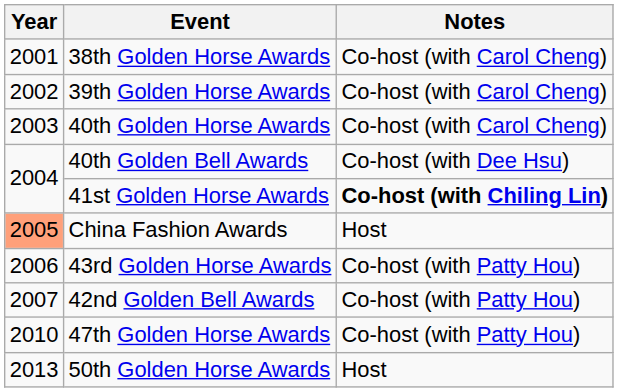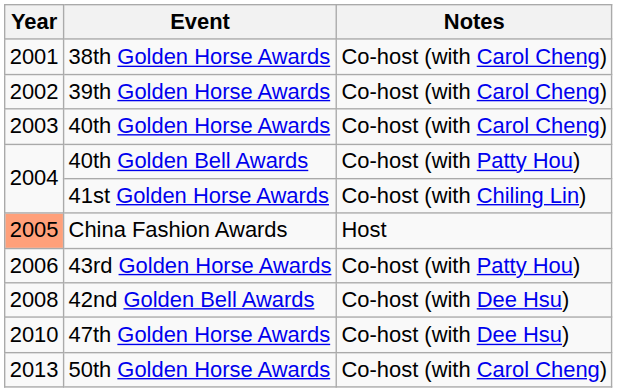40th Golden Bell Awards | Notes: Co-host (with Dee Hsu) -> Co-host (with Patty Hou)
41st Golden Horse Awards | Notes: bold -> normal
42nd Golden Bell Awards | Year: 2007 -> 2008
42nd Golden Bell Awards | Notes: Co-host (with Patty Hou) -> Co-host (with Dee Hsu)
47th Golden Horse Awards | Notes: Co-host (with Patty Hou) -> Co-host (with Dee Hsu)
50th Golden Horse Awards | Notes: Host -> Co-host (with Carol Cheng)
